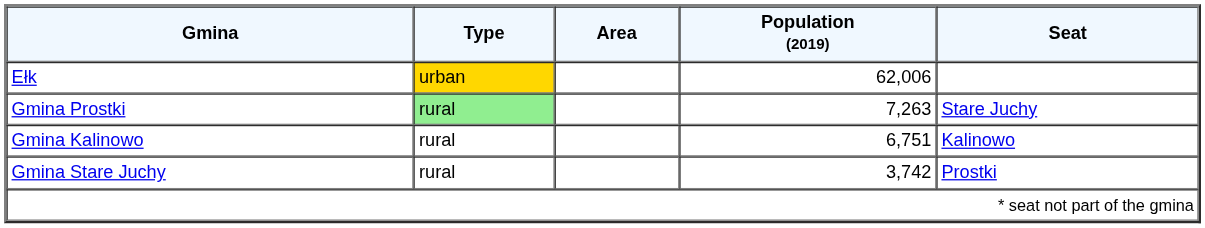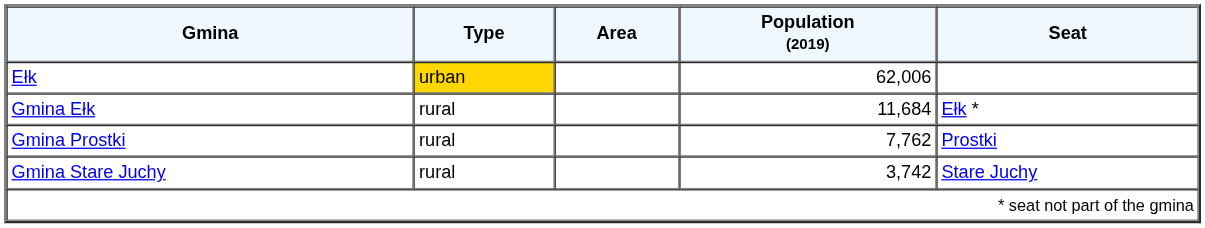+ row: Gmina Ełk | rural | 11,684 | Ełk *
Gmina Prostki | Type: lightgreen background -> no background
Gmina Prostki | Population (2019): 7,263 -> 7,762
Gmina Prostki | Seat: Stare Juchy -> Prostki
- row: Gmina Kalinowo | rural | 6,751 | Kalinowo
Gmina Stare Juchy | Seat: Prostki -> Stare Juchy
